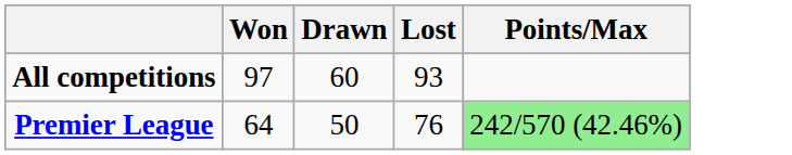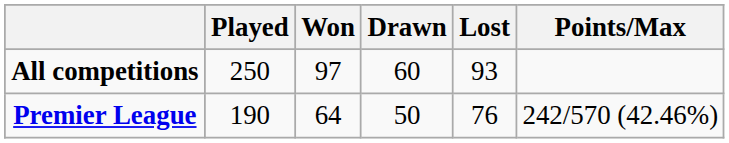+ column: Played | 250 | 190
Premier League | Points/Max: lightgreen background -> no background
